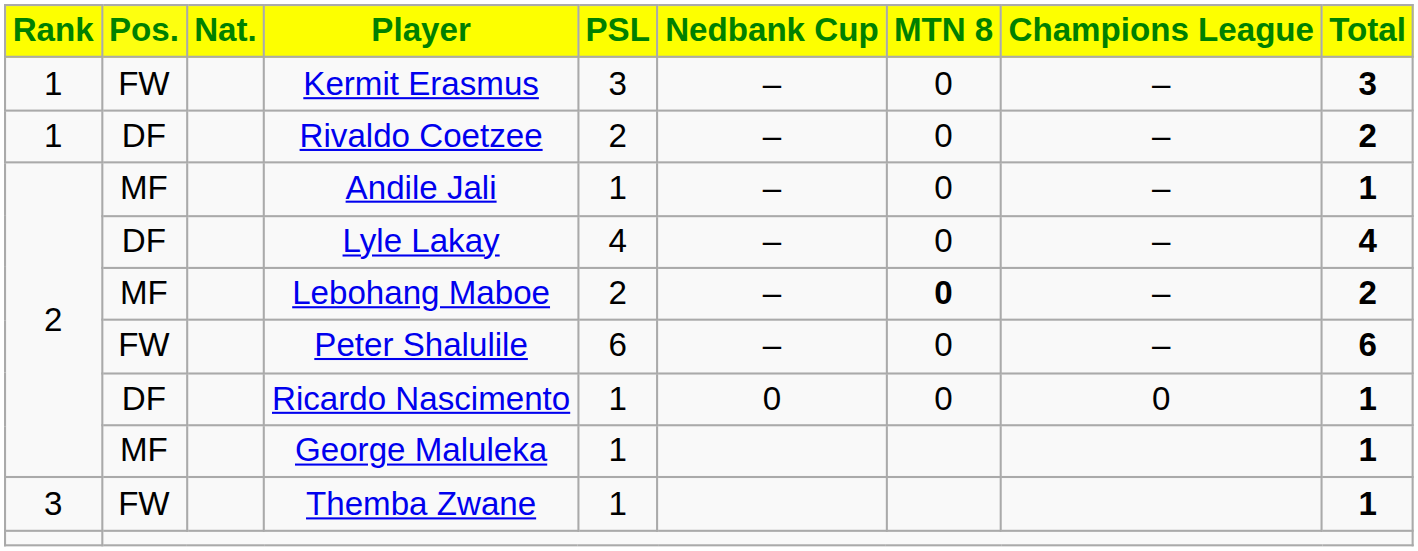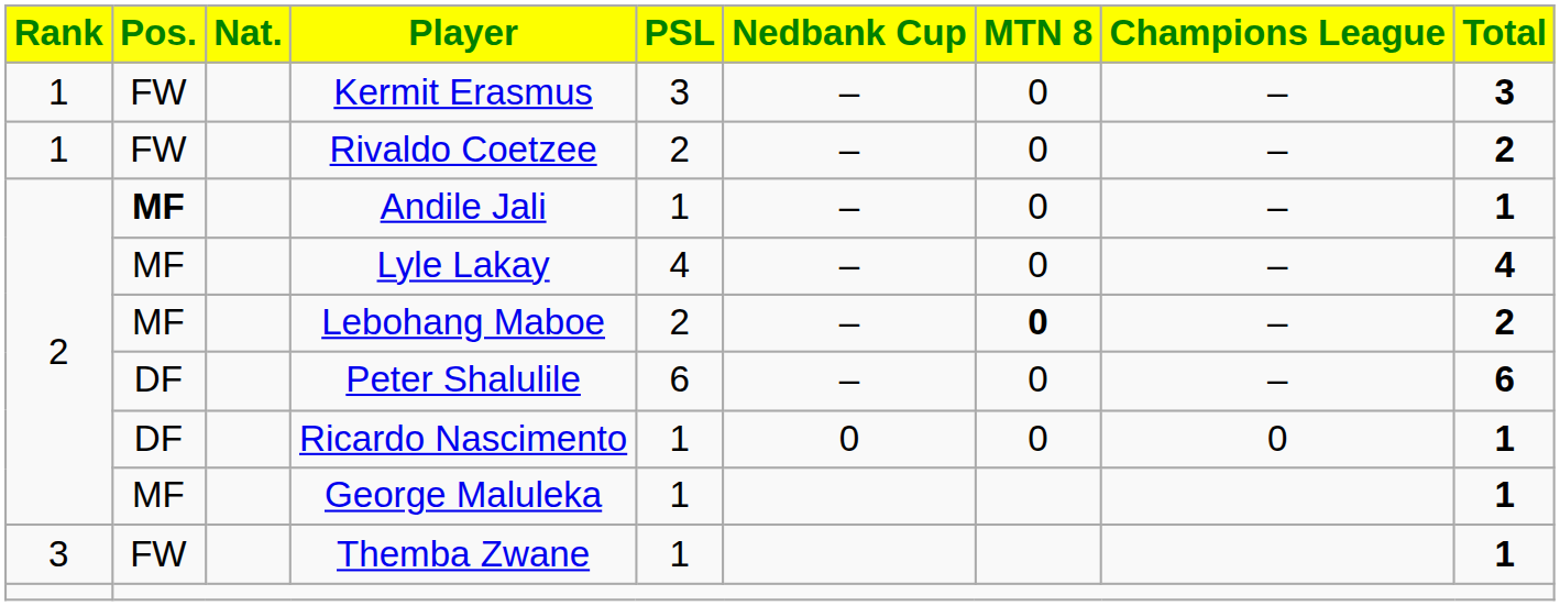Rivaldo Coetzee | Pos.: DF -> FW
Andile Jali | Pos.: normal -> bold
Lyle Lakay | Pos.: DF -> MF
Peter Shalulile | Pos.: FW -> DF
